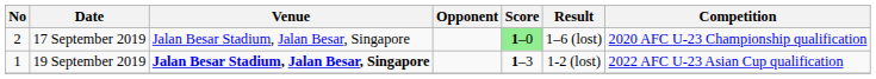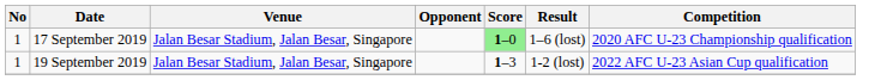17 September 2019 | No: 2 -> 1
19 September 2019 | Venue: bold -> normal
